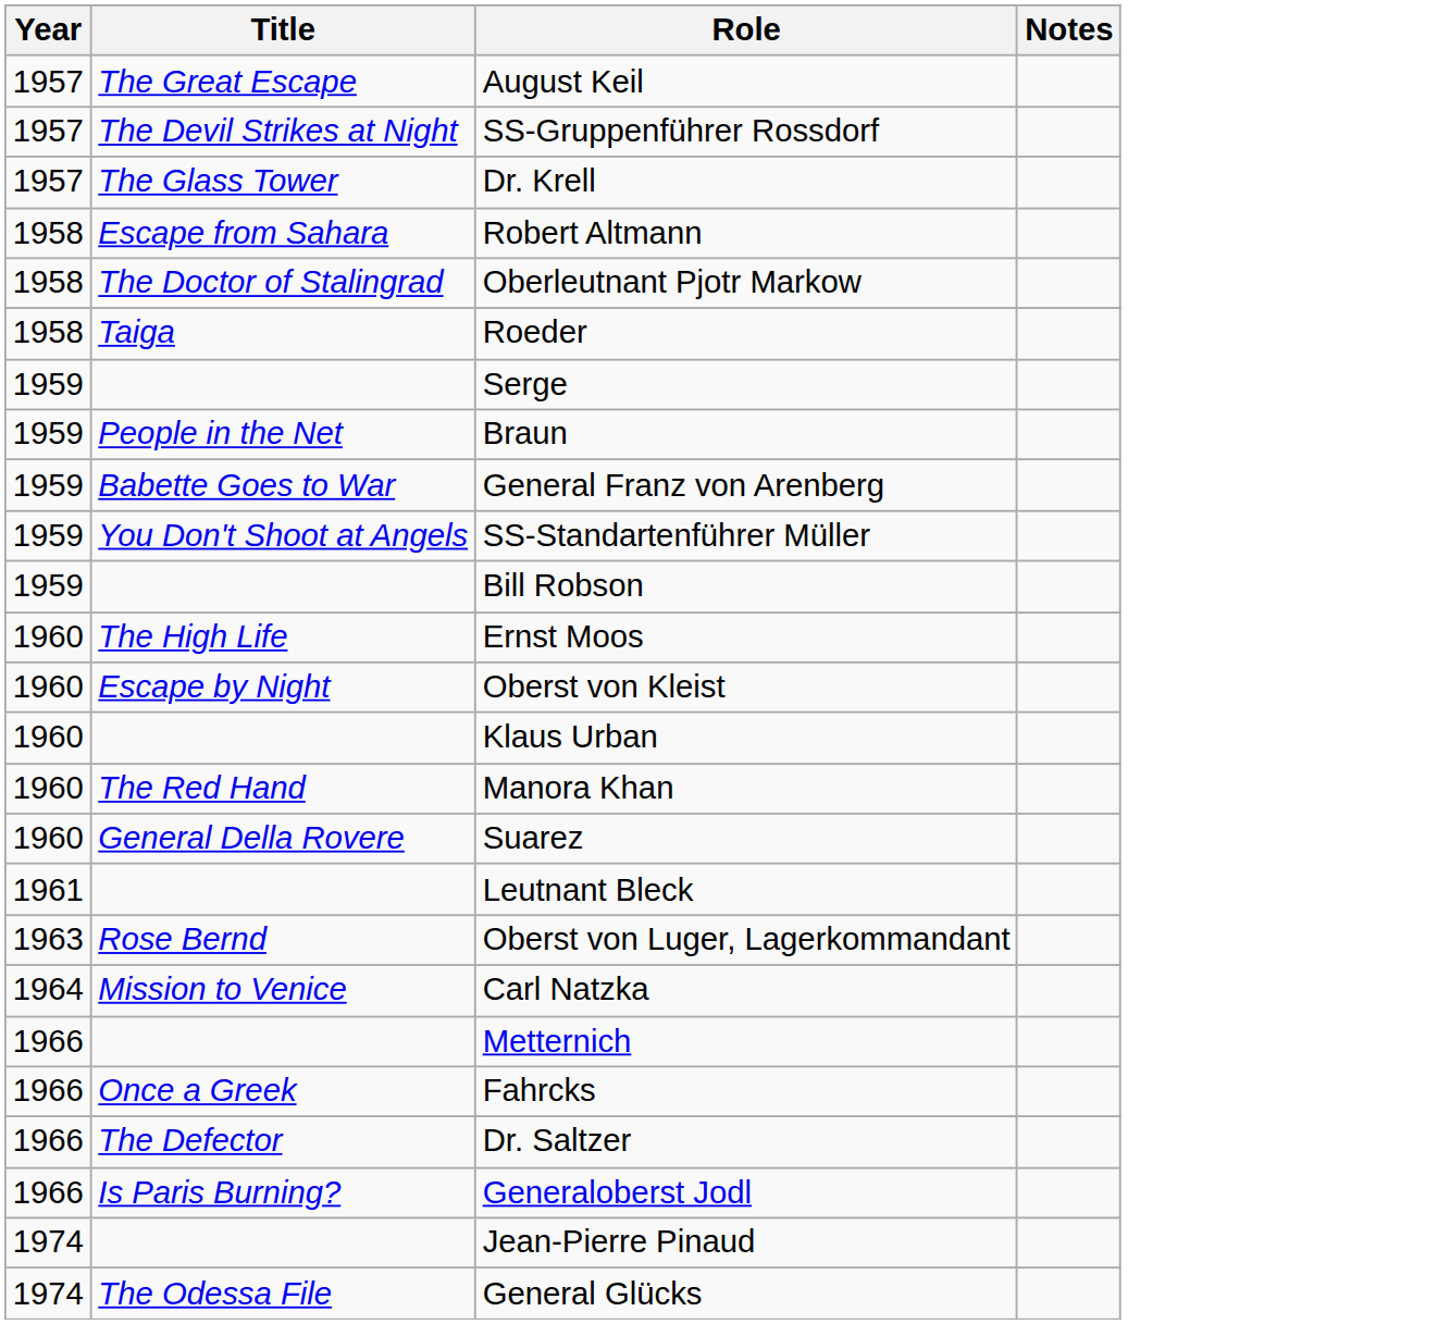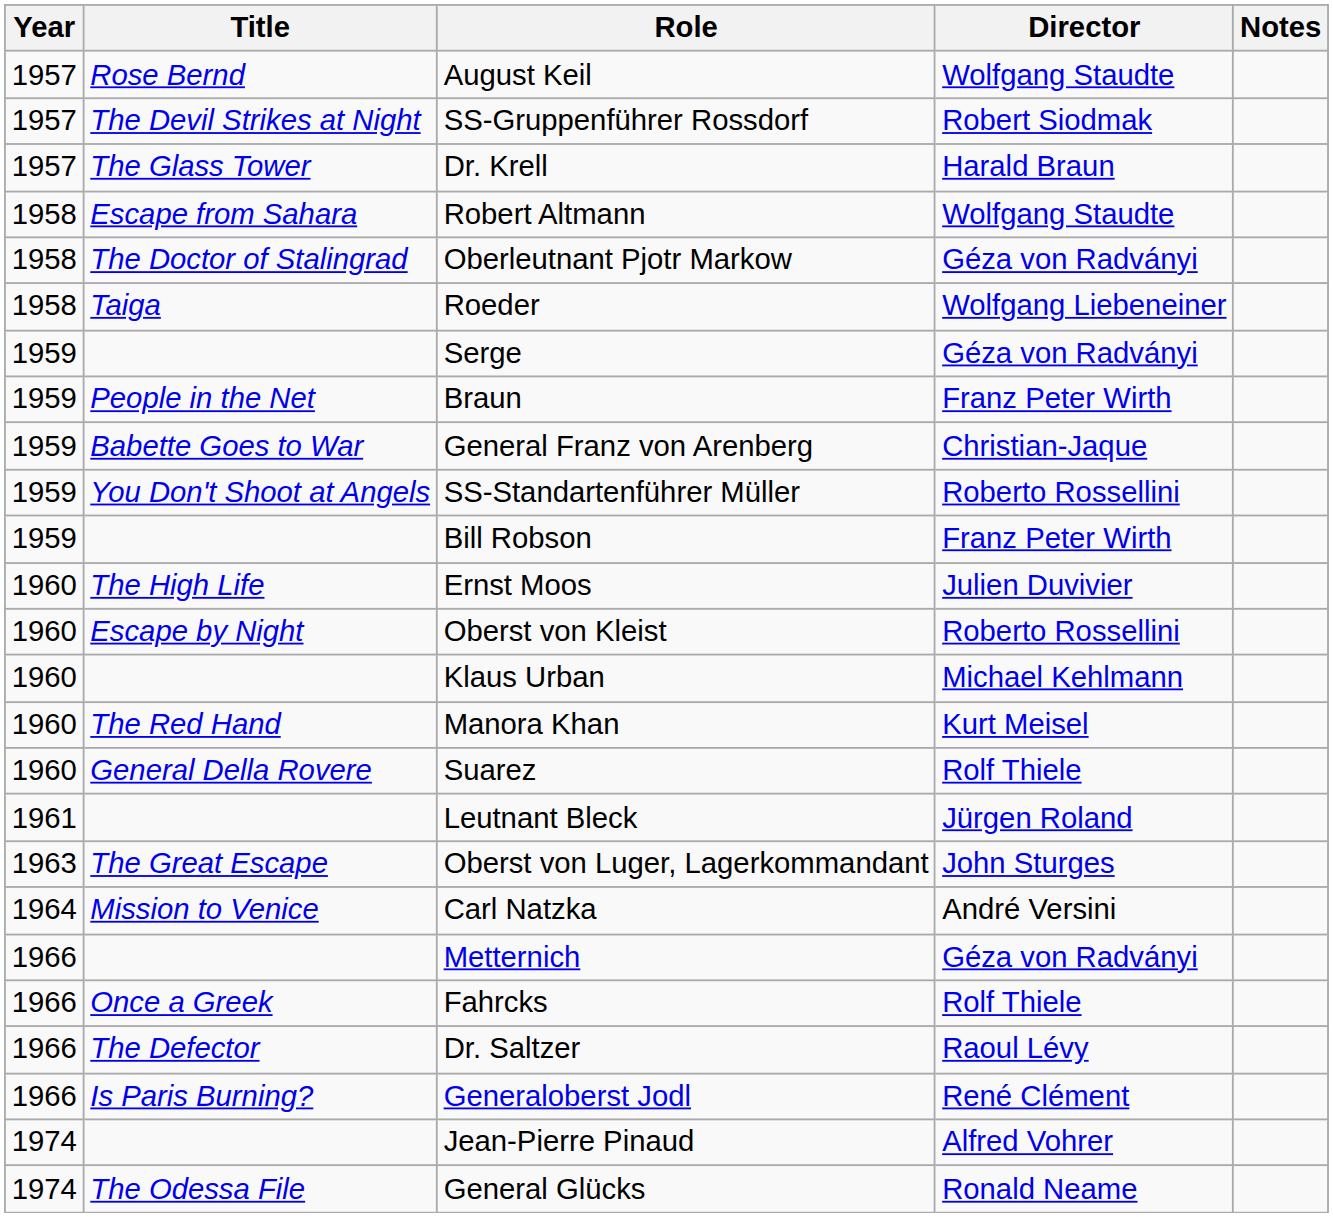+ column: Director | Wolfgang Staudte | Robert Siodmak | Harald Braun | Wolfgang Staudte | Géza von Radványi | Wolfgang Liebeneiner | Géza von Radványi | Franz Peter Wirth | Christian-Jaque | Roberto Rossellini | Franz Peter Wirth | Julien Duvivier | Roberto Rossellini | Michael Kehlmann | Kurt Meisel | Rolf Thiele | Jürgen Roland | John Sturges | André Versini | Géza von Radványi | Rolf Thiele | Raoul Lévy | René Clément | Alfred Vohrer | Ronald Neame
August Keil | Title: The Great Escape -> Rose Bernd
Oberst von Luger, Lagerkommandant | Title: Rose Bernd -> The Great Escape
